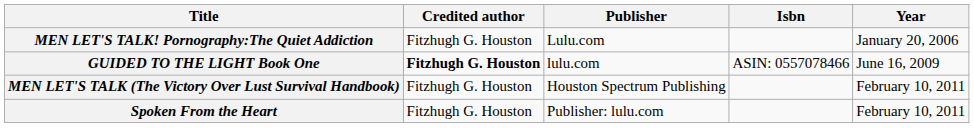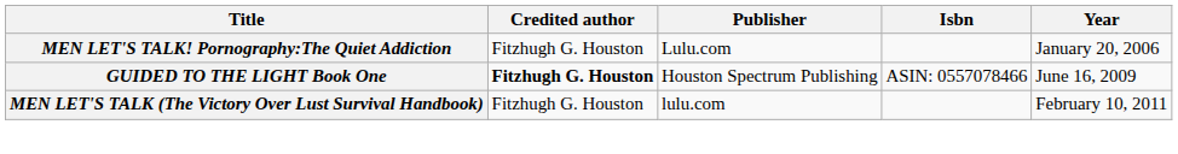GUIDED TO THE LIGHT Book One | Publisher: lulu.com -> Houston Spectrum Publishing
MEN LET'S TALK (The Victory Over Lust Survival Handbook) | Publisher: Houston Spectrum Publishing -> lulu.com
- row: Spoken From the Heart | Fitzhugh G. Houston | Publisher: lulu.com | February 10, 2011
